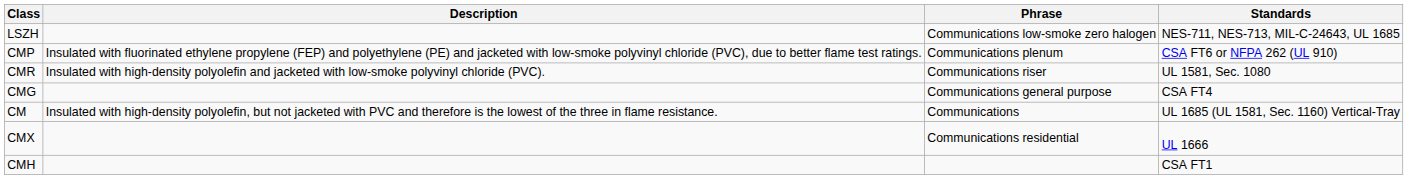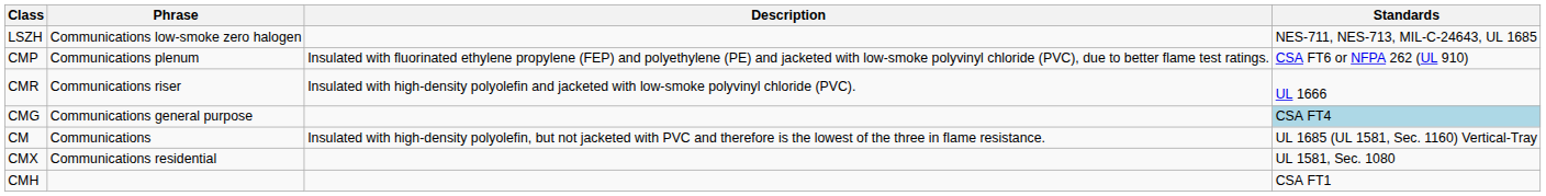columns swapped: Phrase <-> Description
CMR | Standards: UL 1581, Sec. 1080 -> UL 1666
CMG | Standards: no background -> lightblue background
CMX | Standards: UL 1666 -> UL 1581, Sec. 1080
